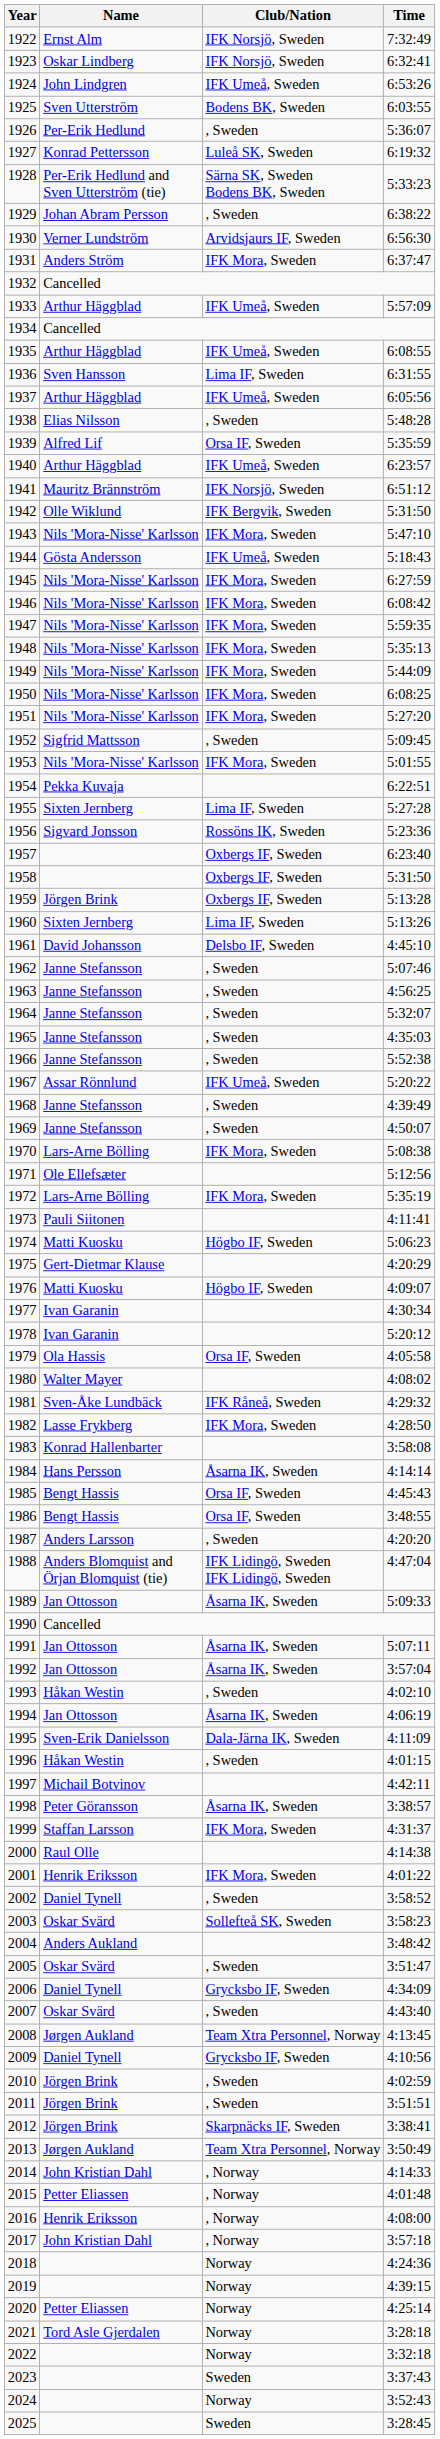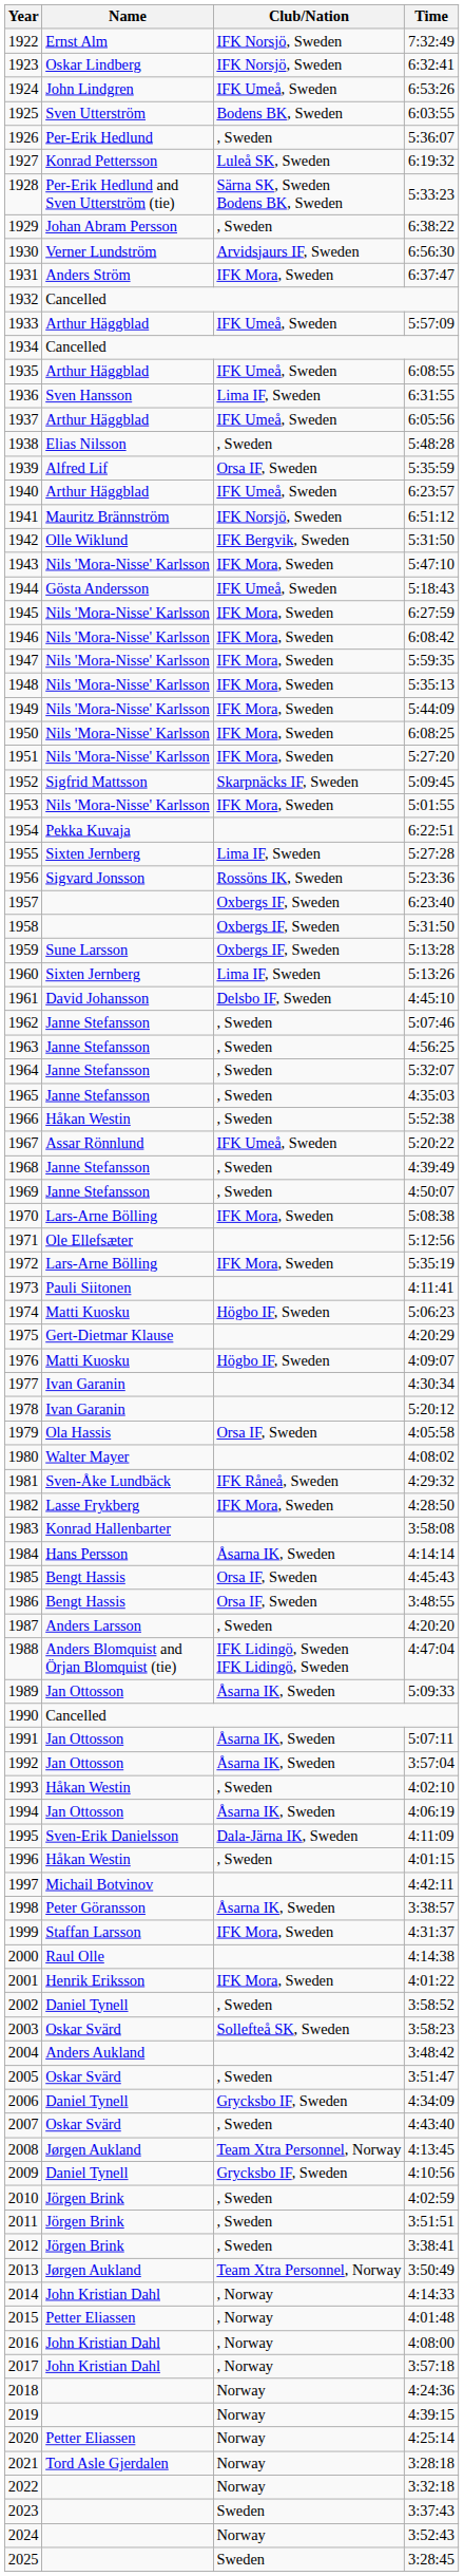1952 | Club/Nation: , Sweden -> Skarpnäcks IF, Sweden
1959 | Name: Jörgen Brink -> Sune Larsson
1966 | Name: Janne Stefansson -> Håkan Westin
2012 | Club/Nation: Skarpnäcks IF, Sweden -> , Sweden
2016 | Name: Henrik Eriksson -> John Kristian Dahl
